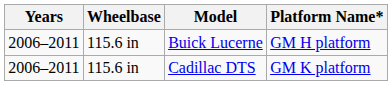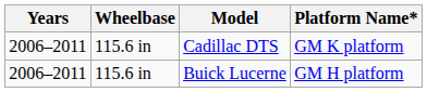rows swapped: Cadillac DTS <-> Buick Lucerne
